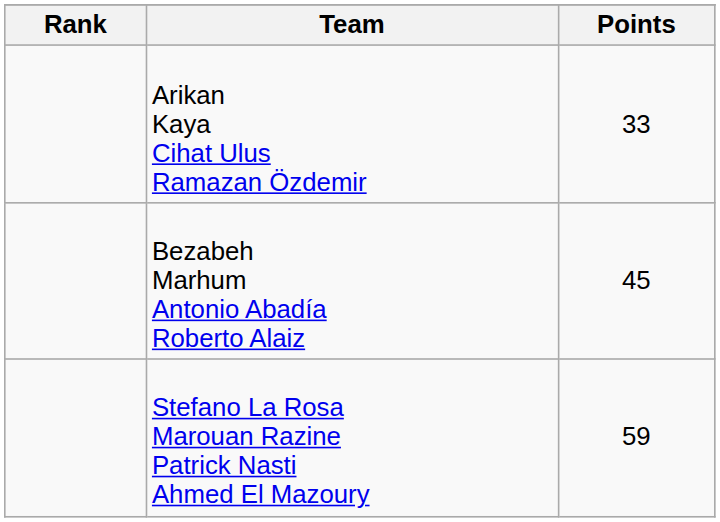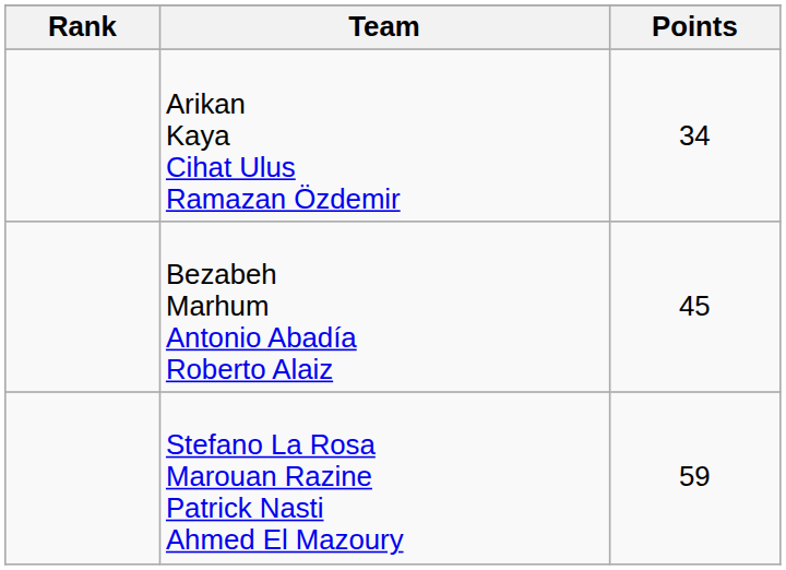Arikan Kaya Cihat Ulus Ramazan Özdemir | Points: 33 -> 34
